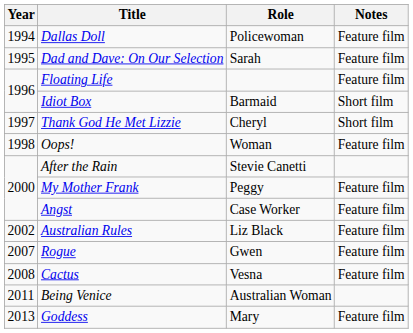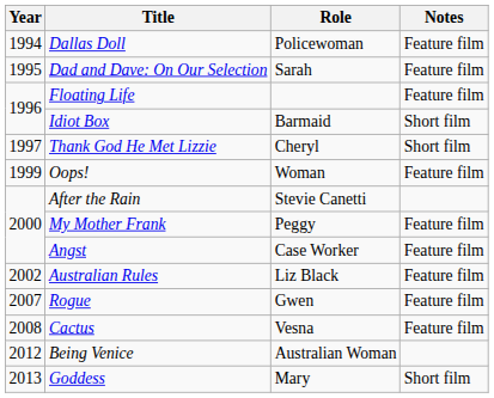Oops! | Year: 1998 -> 1999
Being Venice | Year: 2011 -> 2012
Goddess | Notes: Feature film -> Short film
